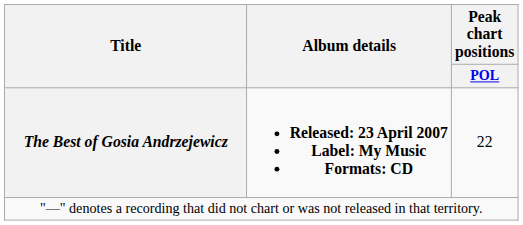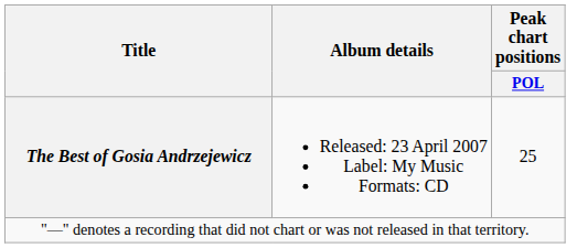The Best of Gosia Andrzejewicz | Album details: bold -> normal
The Best of Gosia Andrzejewicz | Peak chart positions / POL: 22 -> 25
